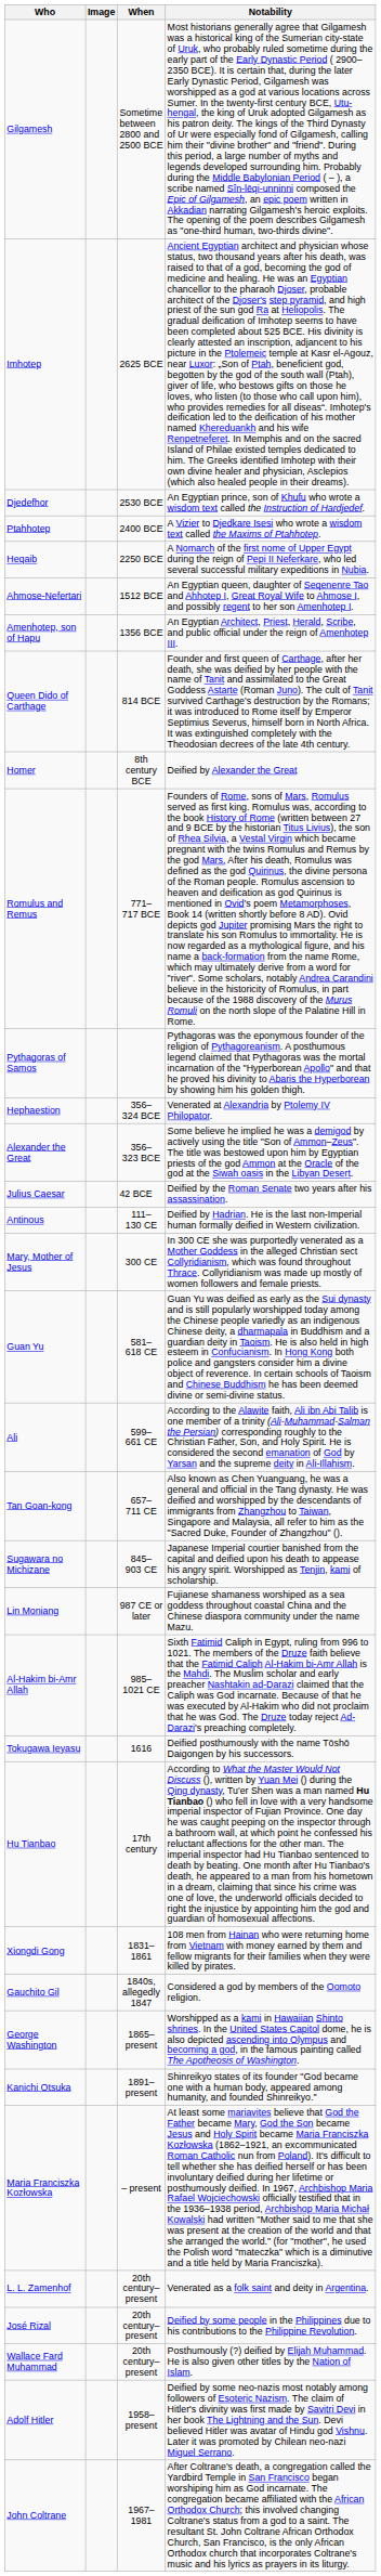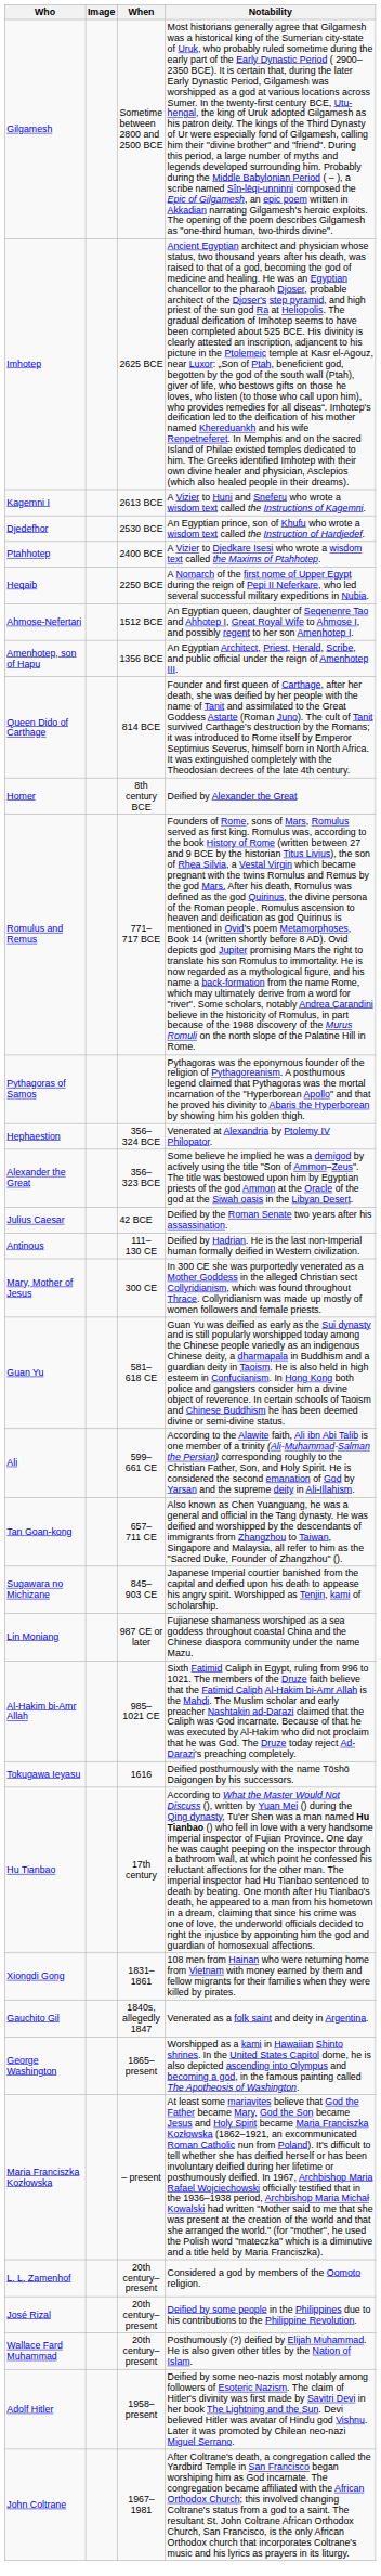+ row: Kagemni I | 2613 BCE | A Vizier to Huni and Sneferu who wrote a wisdom text called the Instructions of Kagemni.
Gauchito Gil | Notability: Considered a god by members of the Oomoto religion. -> Venerated as a folk saint and deity in Argentina.
- row: Kanichi Otsuka | 1891–present | Shinreikyo states of its founder "God became one with a human body, appeared among humanity, and founded Shinreikyo."
L. L. Zamenhof | Notability: Venerated as a folk saint and deity in Argentina. -> Considered a god by members of the Oomoto religion.
